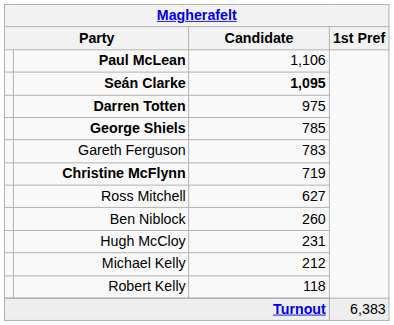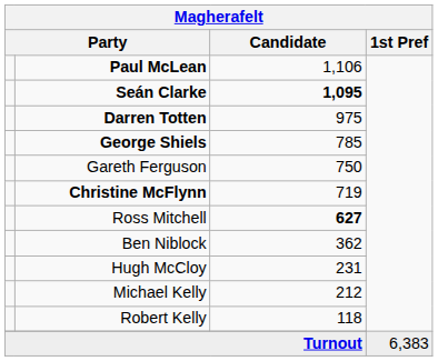Gareth Ferguson | Candidate: 783 -> 750
Ross Mitchell | Candidate: normal -> bold
Ben Niblock | Candidate: 260 -> 362
